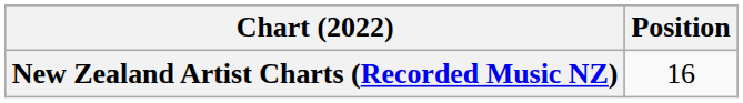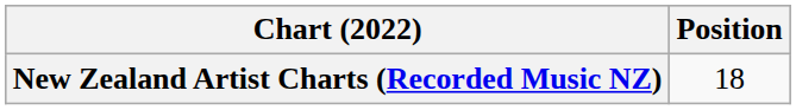New Zealand Artist Charts (Recorded Music NZ) | Position: 16 -> 18
